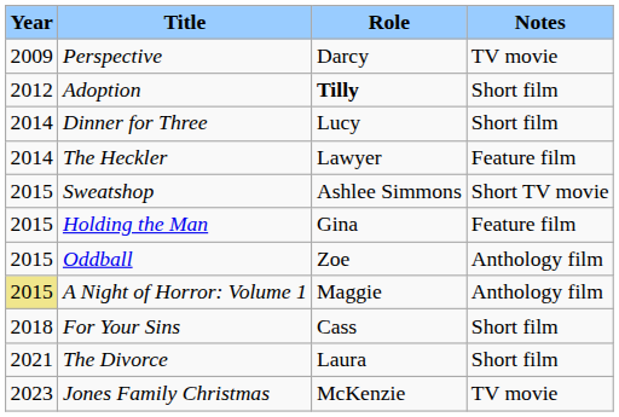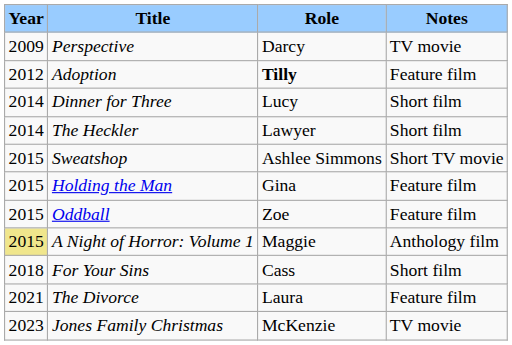Adoption | Notes: Short film -> Feature film
The Heckler | Notes: Feature film -> Short film
Oddball | Notes: Anthology film -> Feature film
The Divorce | Notes: Short film -> Feature film
